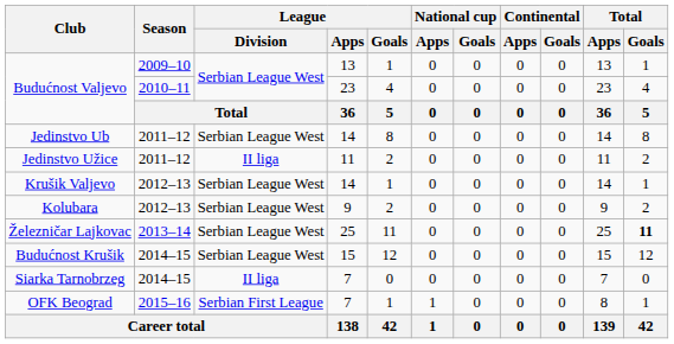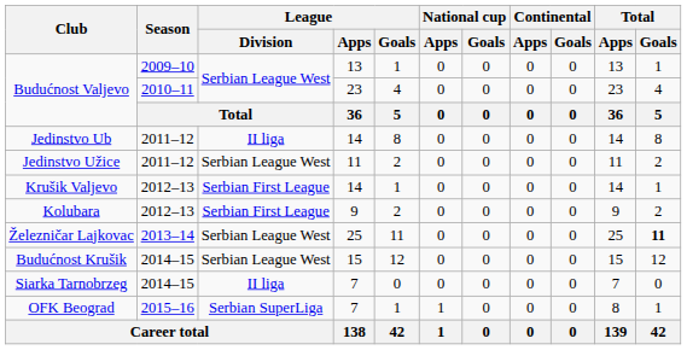Jedinstvo Ub | League / Division: Serbian League West -> II liga
Jedinstvo Užice | League / Division: II liga -> Serbian League West
Krušik Valjevo | League / Division: Serbian League West -> Serbian First League
Kolubara | League / Division: Serbian League West -> Serbian First League
OFK Beograd | League / Division: Serbian First League -> Serbian SuperLiga
